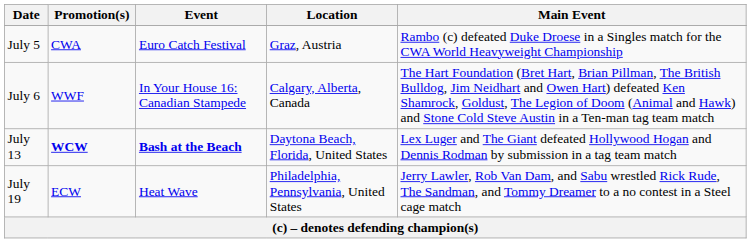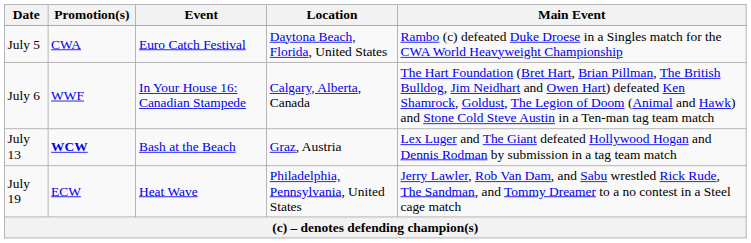July 5 | Location: Graz, Austria -> Daytona Beach, Florida, United States
July 13 | Event: bold -> normal
July 13 | Location: Daytona Beach, Florida, United States -> Graz, Austria
